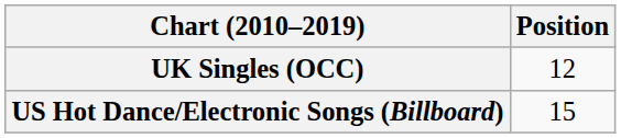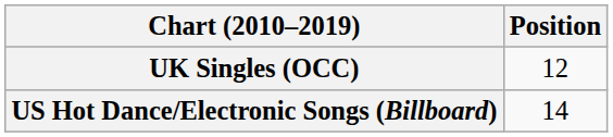US Hot Dance/Electronic Songs (Billboard) | Position: 15 -> 14
